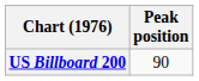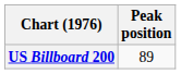US Billboard 200 | Peak position: 90 -> 89
